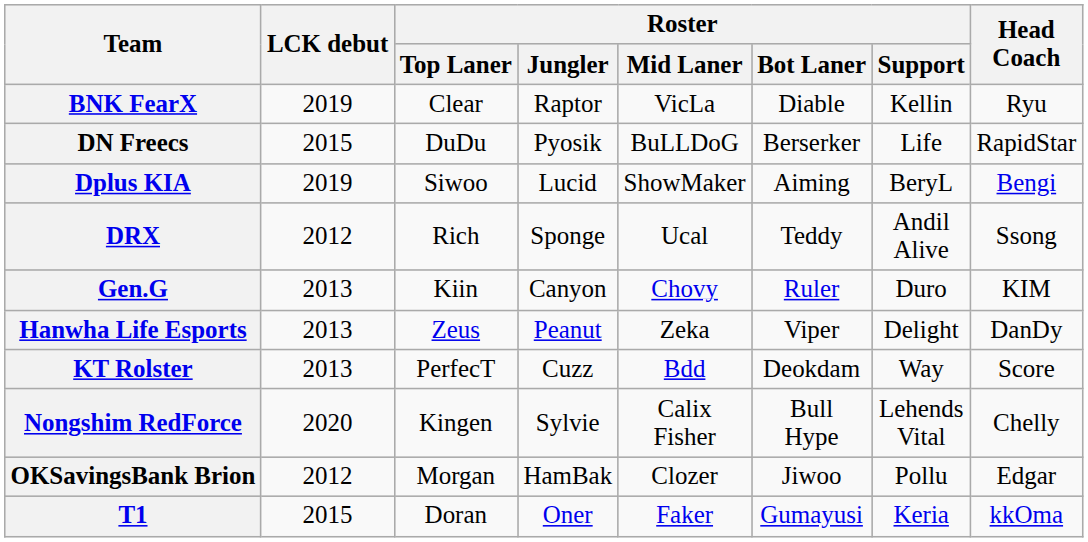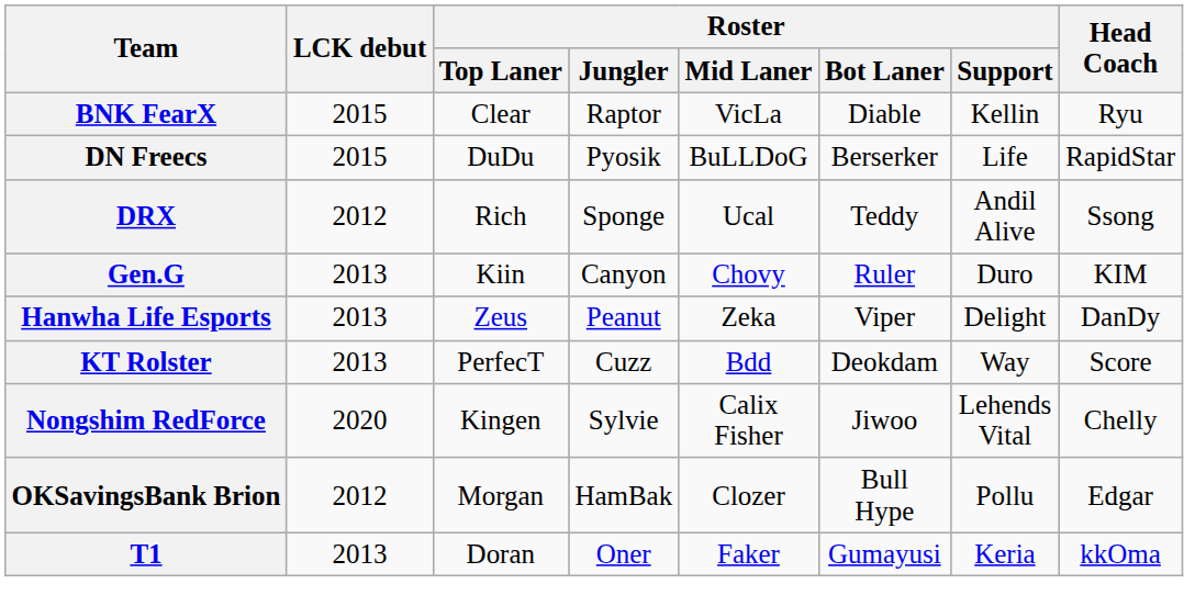BNK FearX | LCK debut: 2019 -> 2015
- row: Dplus KIA | 2019 | Siwoo | Lucid | ShowMaker | Aiming | BeryL | Bengi
Nongshim RedForce | Roster / Bot Laner: Bull Hype -> Jiwoo
OKSavingsBank Brion | Roster / Bot Laner: Jiwoo -> Bull Hype
T1 | LCK debut: 2015 -> 2013
